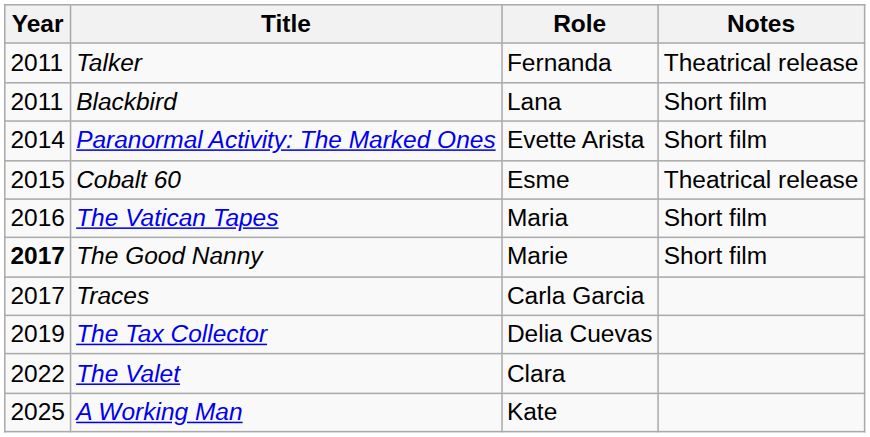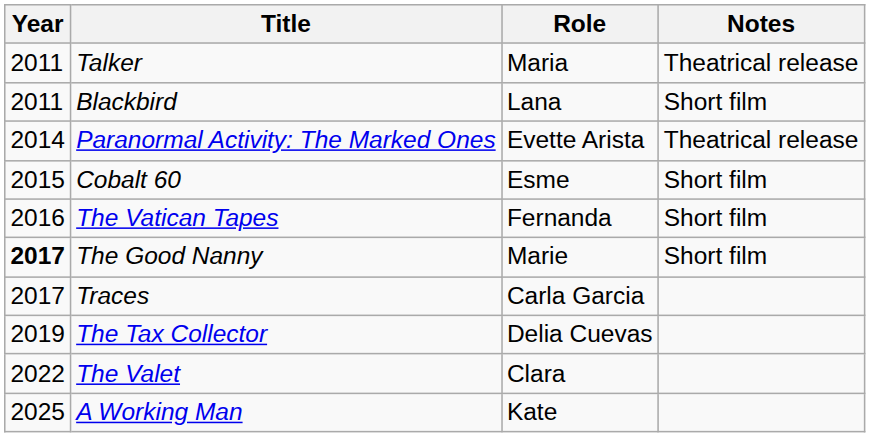Talker | Role: Fernanda -> Maria
Paranormal Activity: The Marked Ones | Notes: Short film -> Theatrical release
Cobalt 60 | Notes: Theatrical release -> Short film
The Vatican Tapes | Role: Maria -> Fernanda
